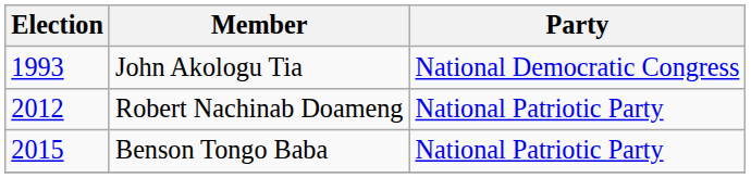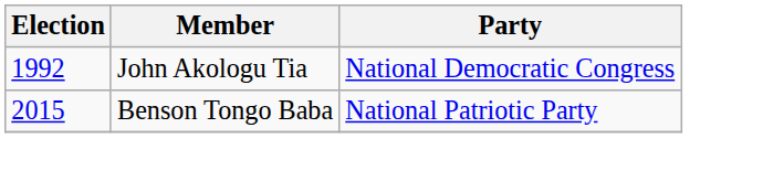John Akologu Tia | Election: 1993 -> 1992
- row: 2012 | Robert Nachinab Doameng | National Patriotic Party
